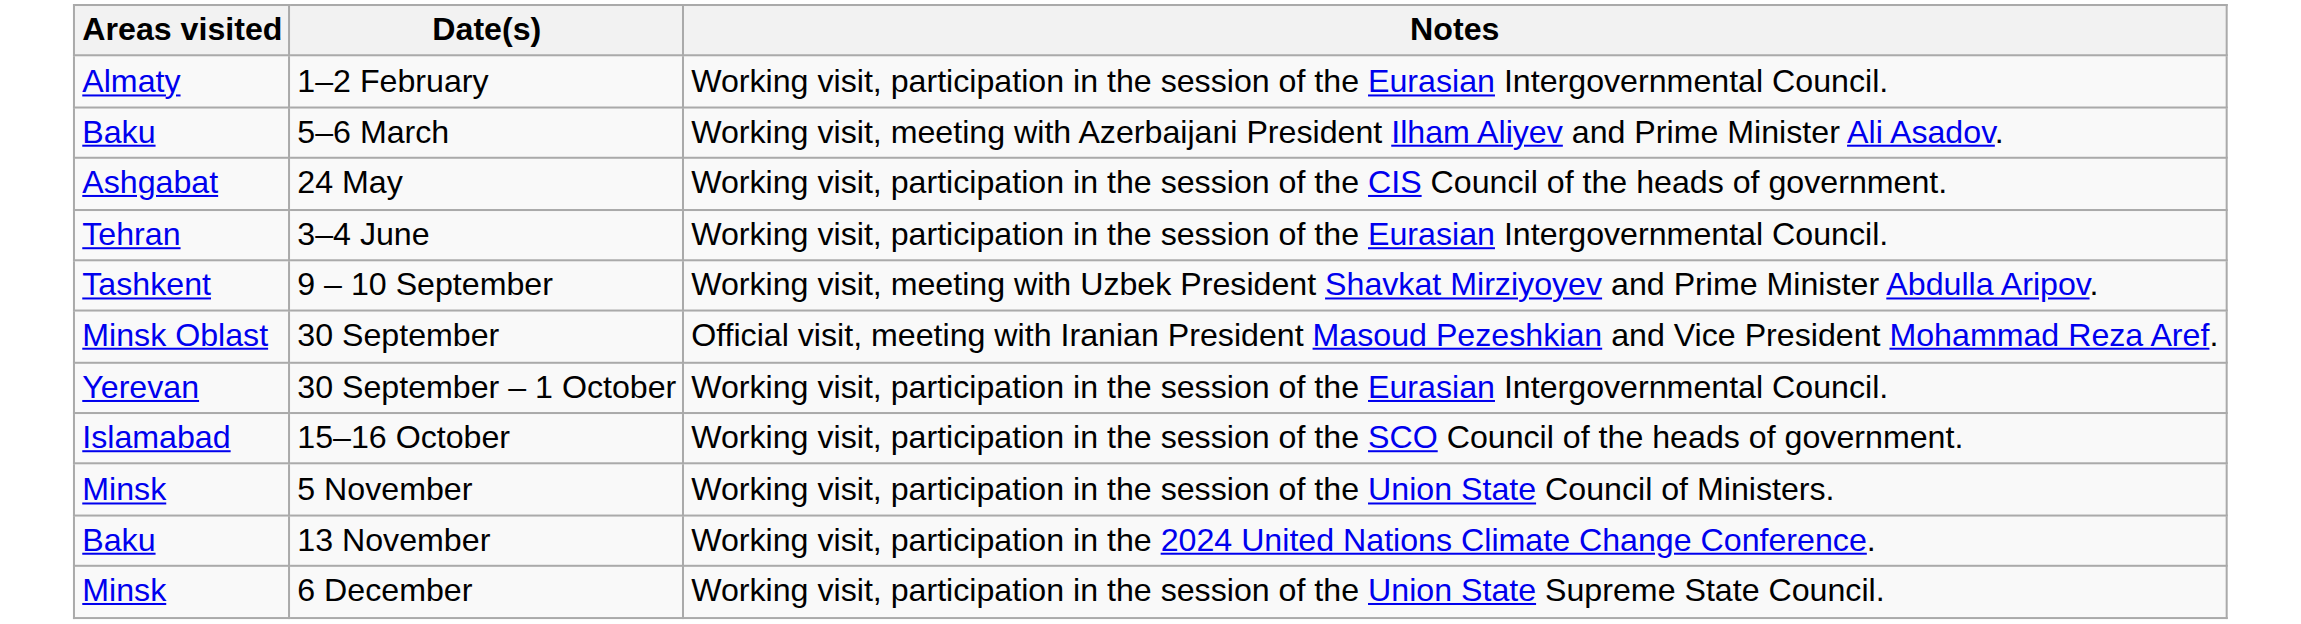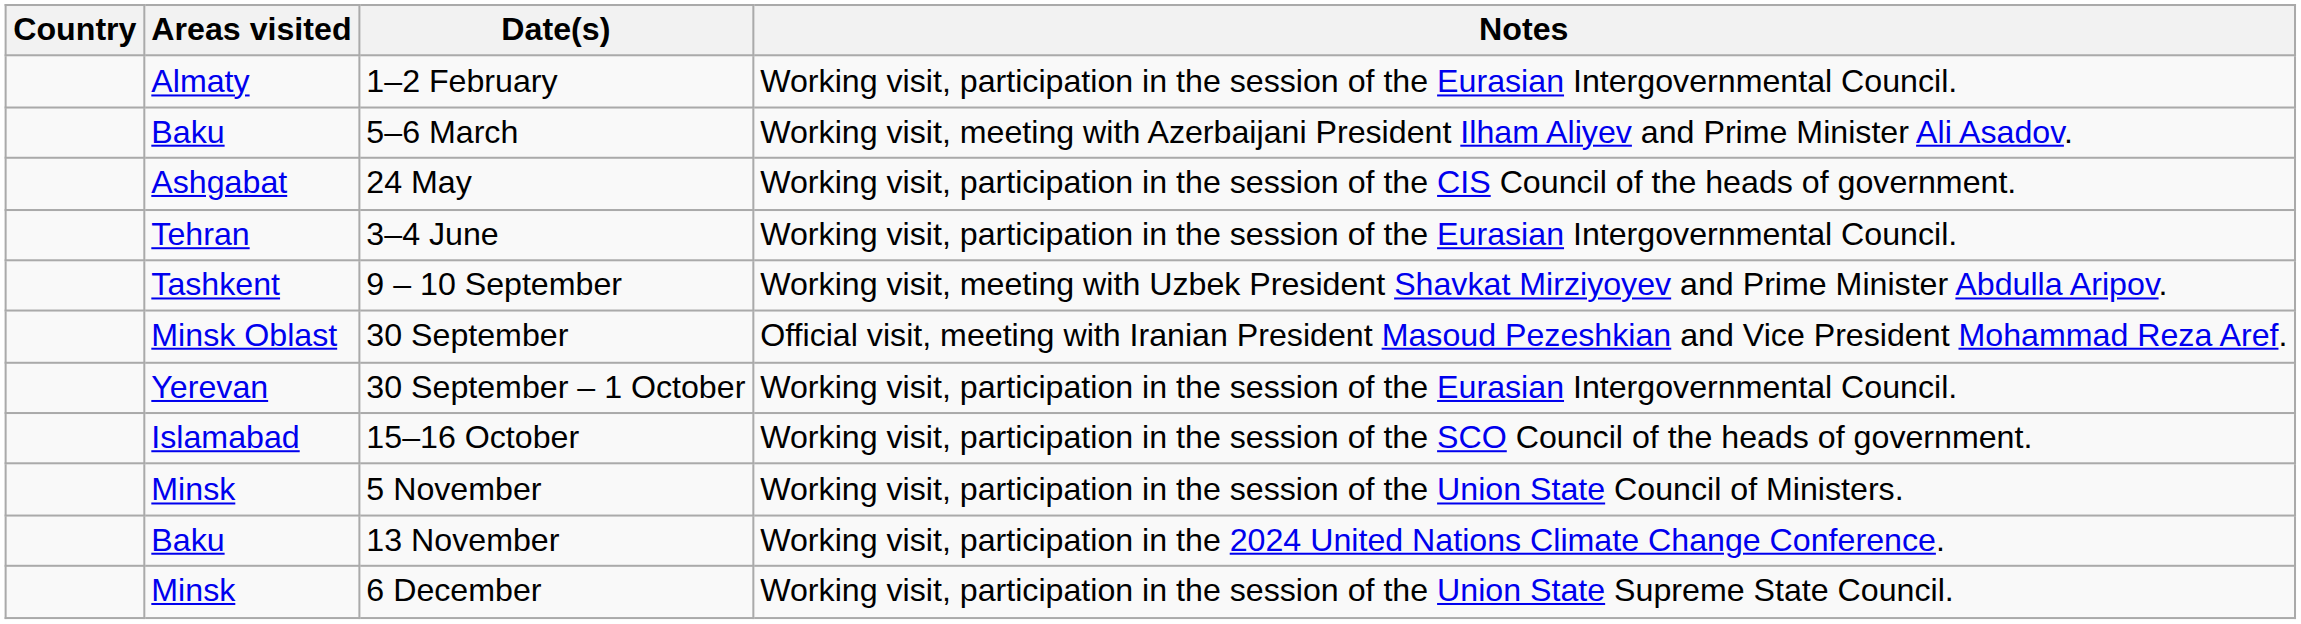+ column: Country
